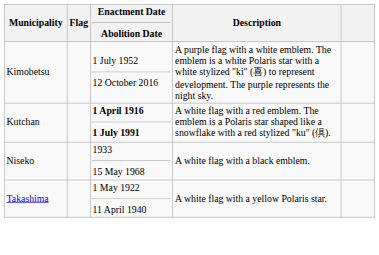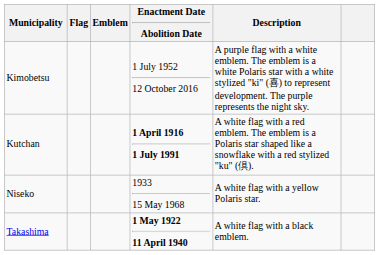+ column: Emblem
Niseko | Description: A white flag with a black emblem. -> A white flag with a yellow Polaris star.
Takashima | Enactment Date Abolition Date: normal -> bold
Takashima | Description: A white flag with a yellow Polaris star. -> A white flag with a black emblem.
